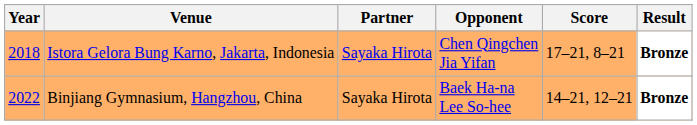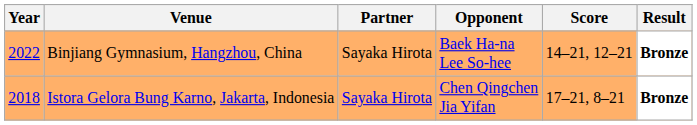rows swapped: Istora Gelora Bung Karno, Jakarta, Indonesia <-> Binjiang Gymnasium, Hangzhou, China
